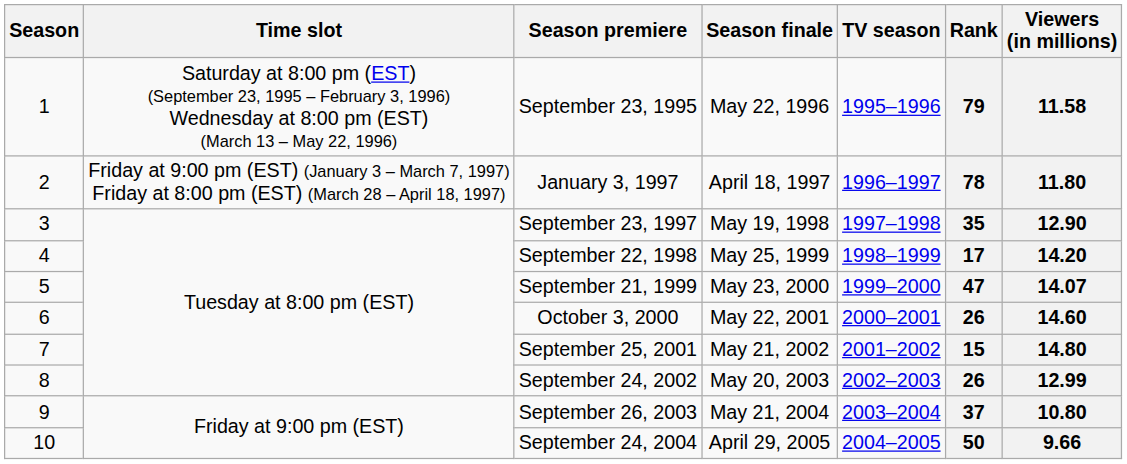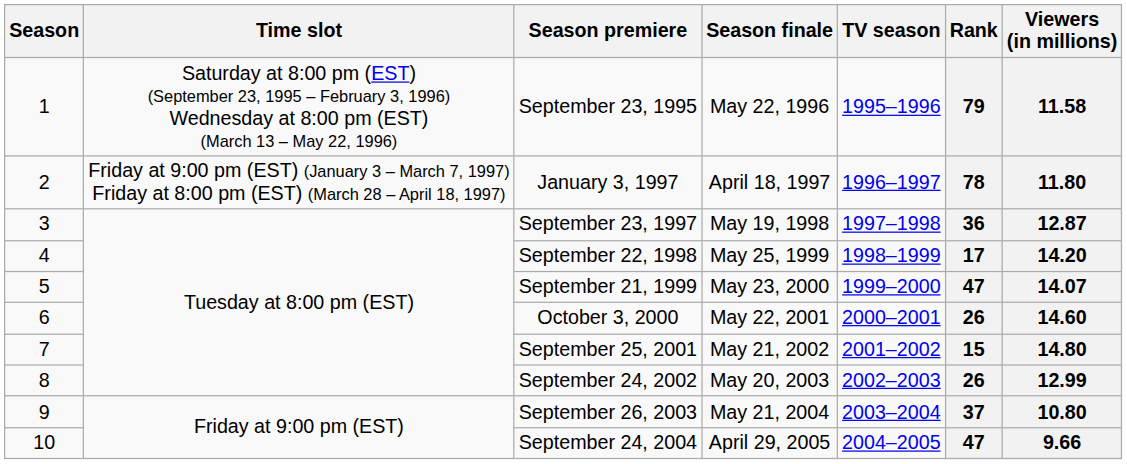September 23, 1997 | Rank: 35 -> 36
September 23, 1997 | Viewers (in millions): 12.90 -> 12.87
September 24, 2004 | Rank: 50 -> 47
